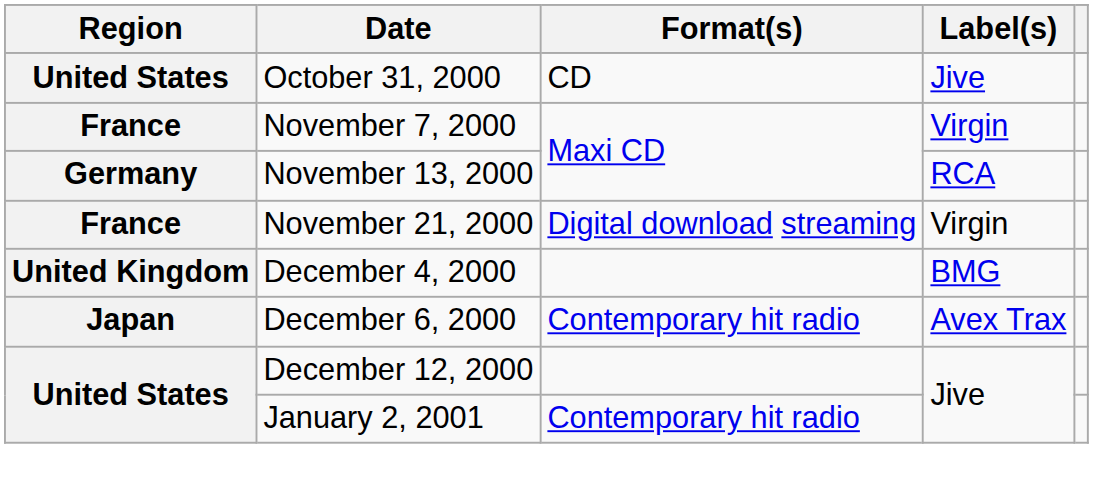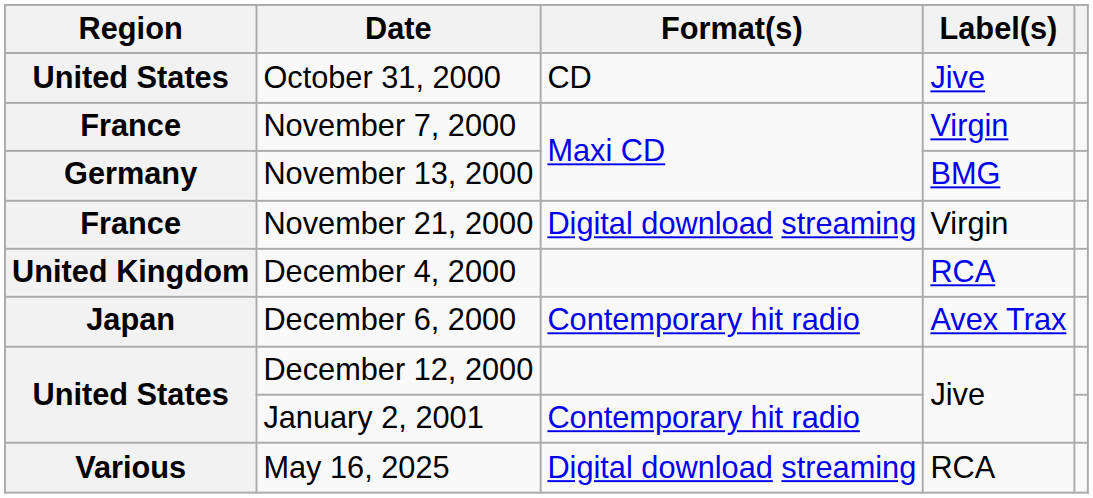November 13, 2000 | Label(s): RCA -> BMG
December 4, 2000 | Label(s): BMG -> RCA
+ row: Various | May 16, 2025 | Digital download streaming | RCA
